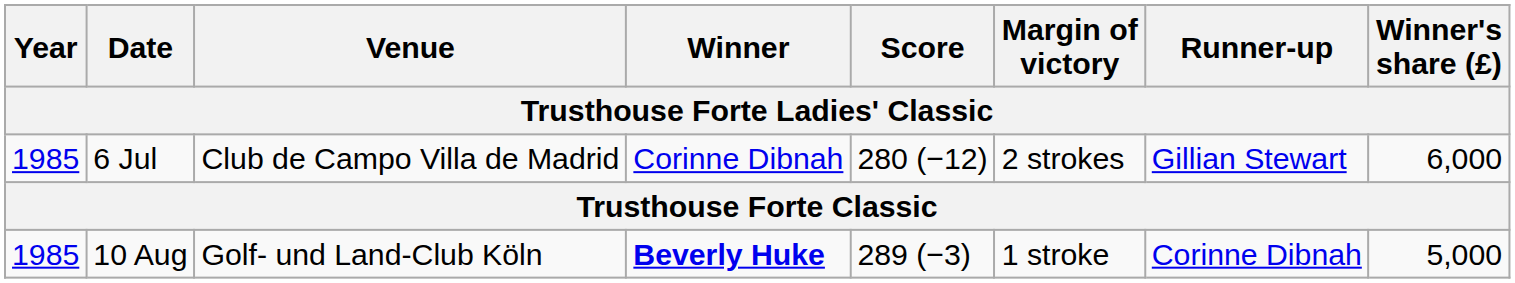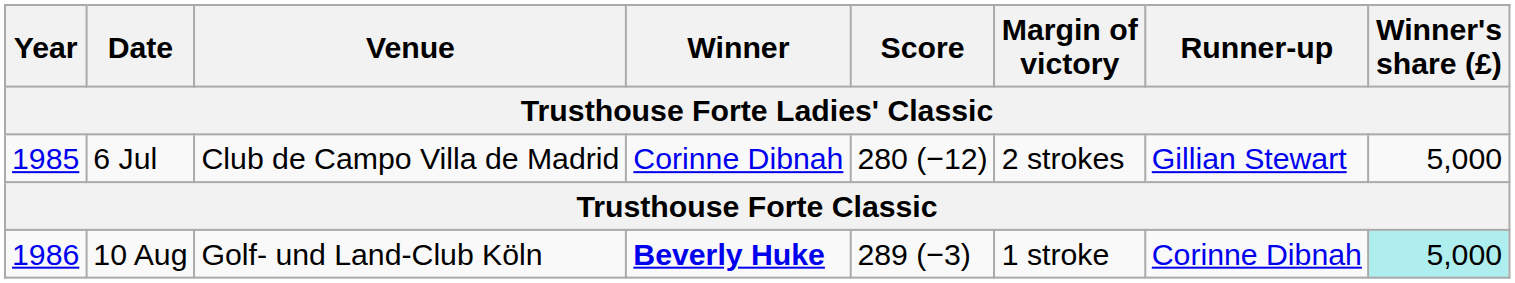6 Jul | Winner's share (£): 6,000 -> 5,000
10 Aug | Year: 1985 -> 1986
10 Aug | Winner's share (£): no background -> paleturquoise background
